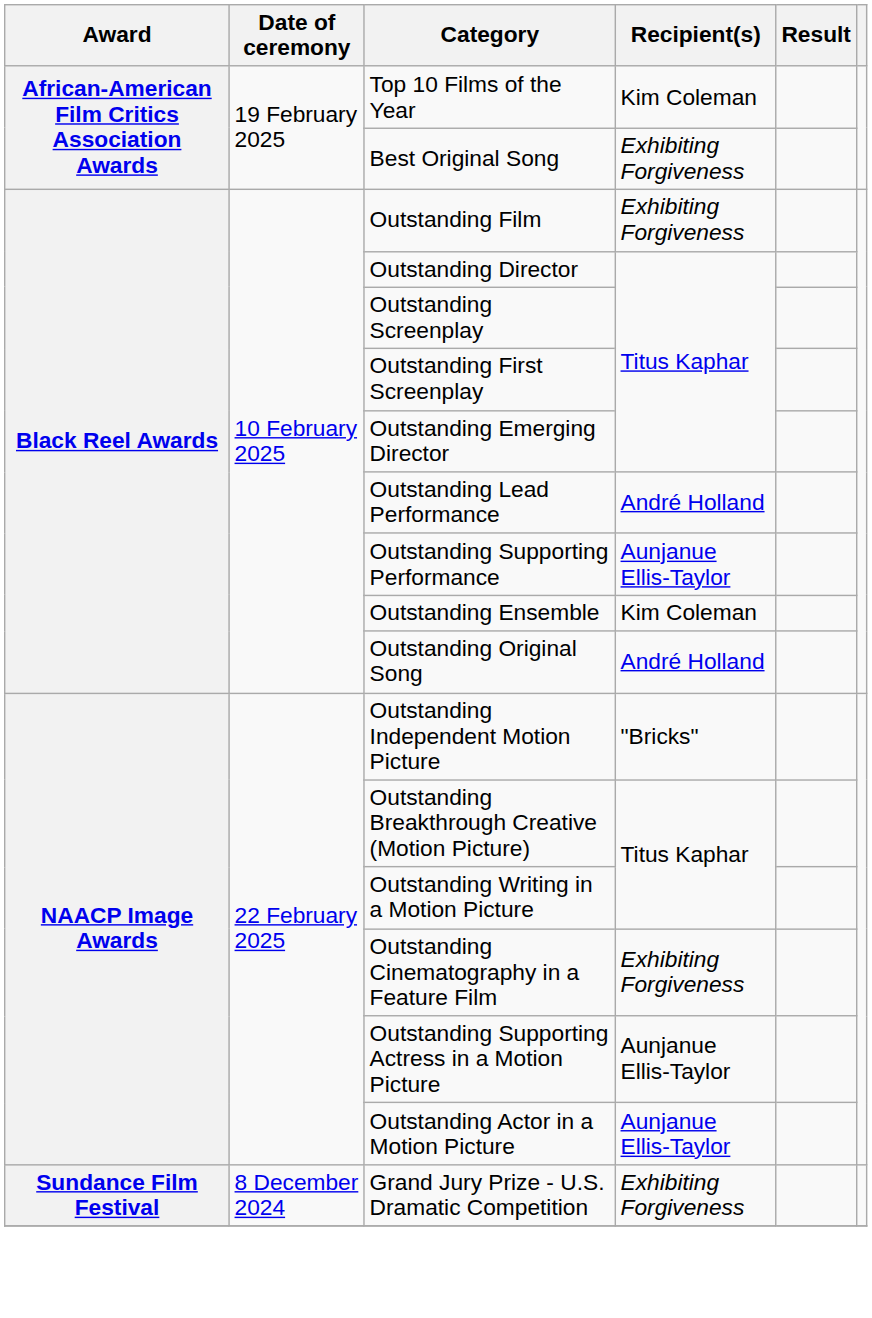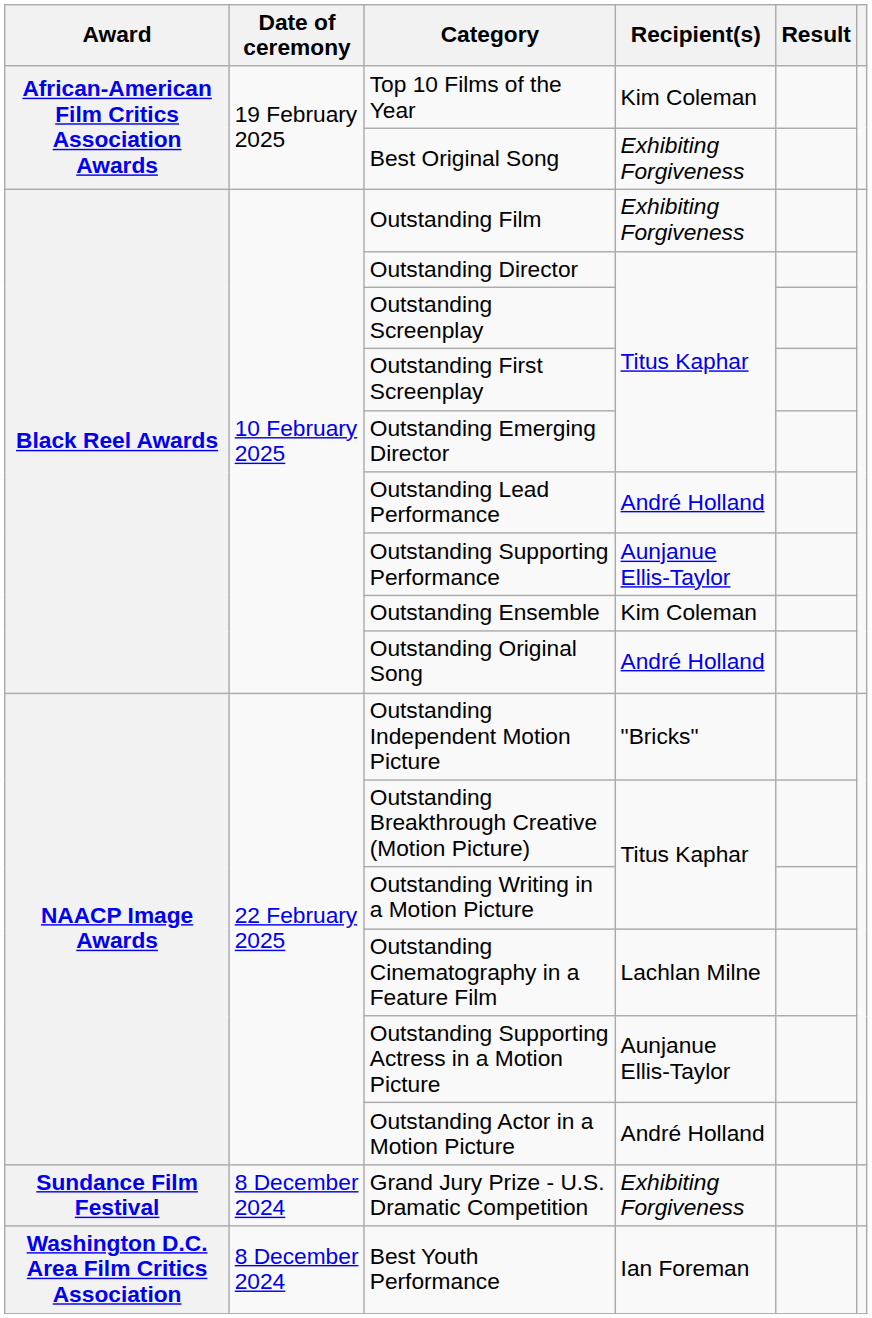Outstanding Cinematography in a Feature Film | Recipient(s): Exhibiting Forgiveness -> Lachlan Milne
Outstanding Actor in a Motion Picture | Recipient(s): Aunjanue Ellis-Taylor -> André Holland
+ row: Washington D.C. Area Film Critics Association | 8 December 2024 | Best Youth Performance | Ian Foreman
